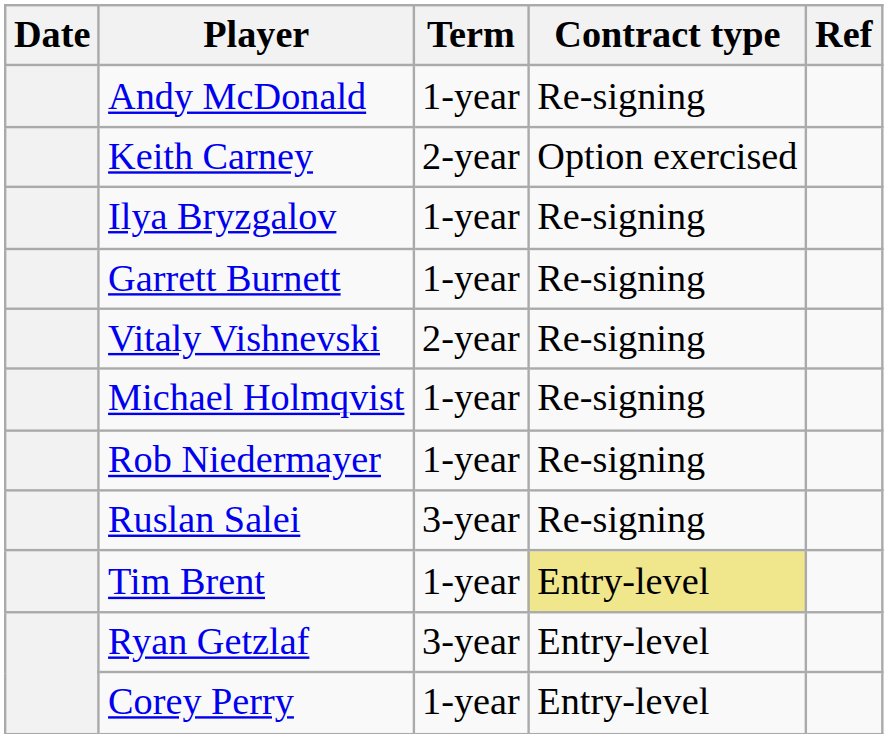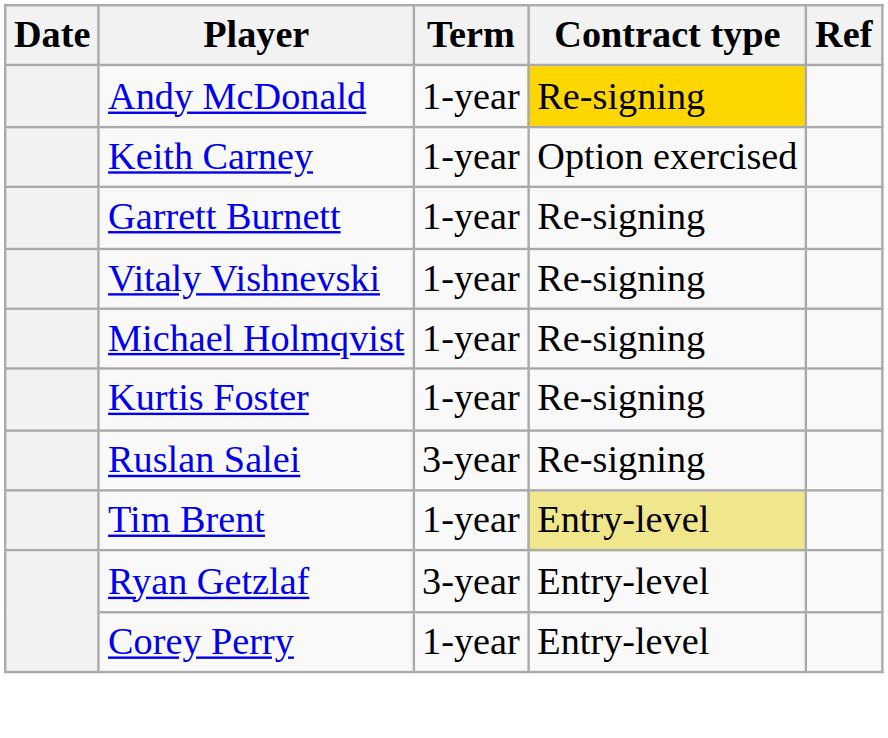Andy McDonald | Contract type: no background -> gold background
Keith Carney | Term: 2-year -> 1-year
- row: Ilya Bryzgalov | 1-year | Re-signing
Vitaly Vishnevski | Term: 2-year -> 1-year
- row: Rob Niedermayer | 1-year | Re-signing
+ row: Kurtis Foster | 1-year | Re-signing
